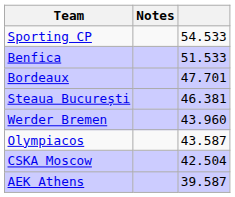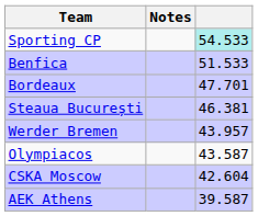Sporting CP | column 3: no background -> paleturquoise background
Werder Bremen | column 3: 43.960 -> 43.957
CSKA Moscow | column 3: 42.504 -> 42.604
